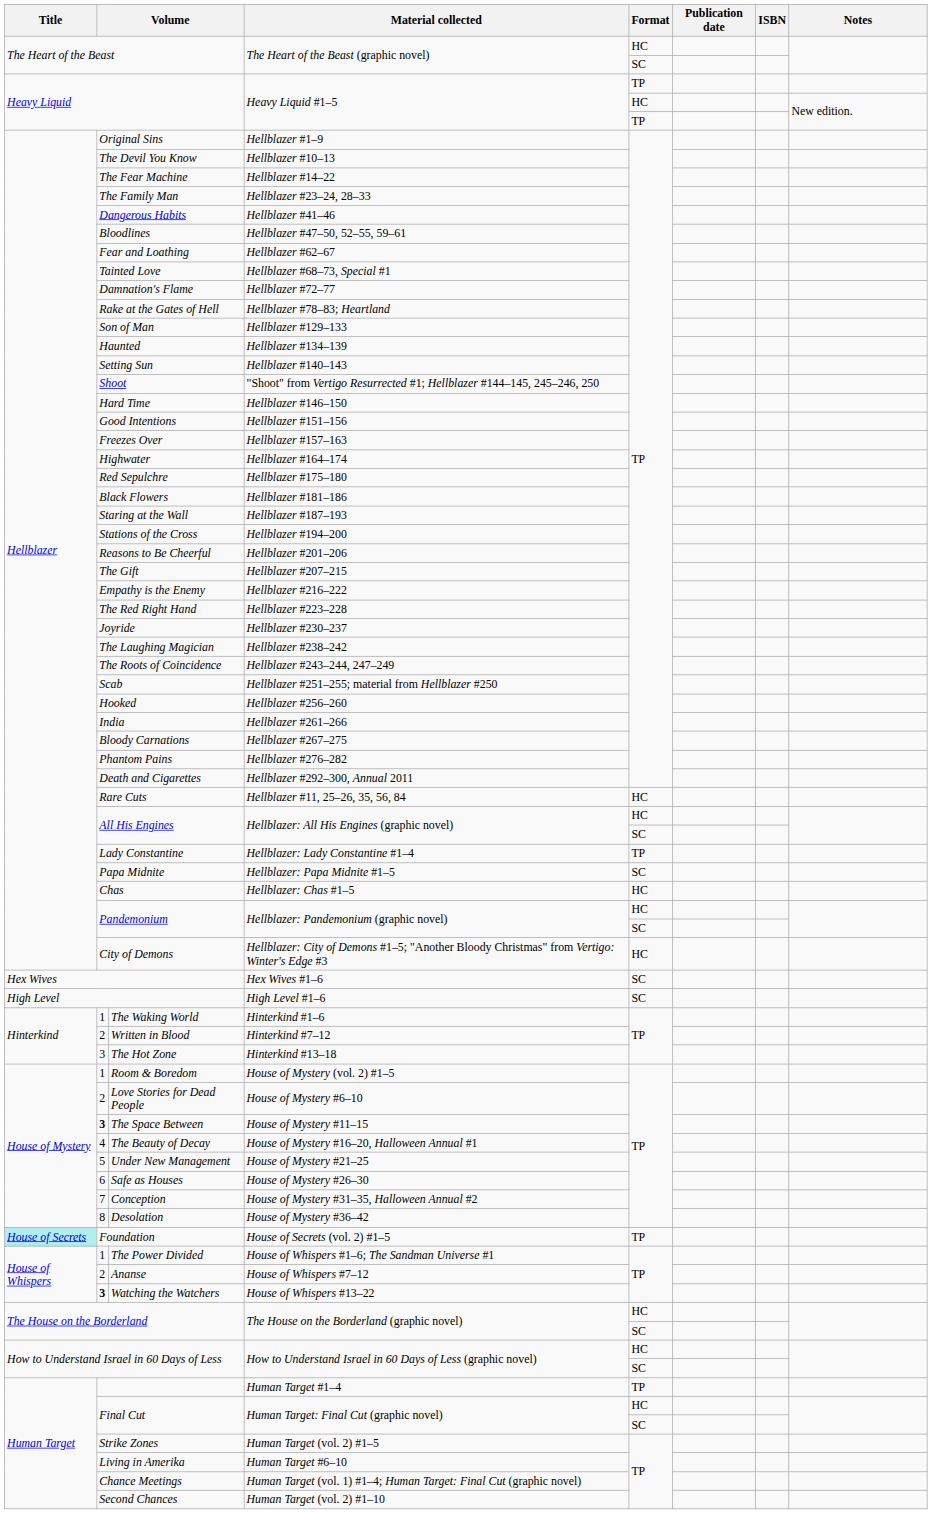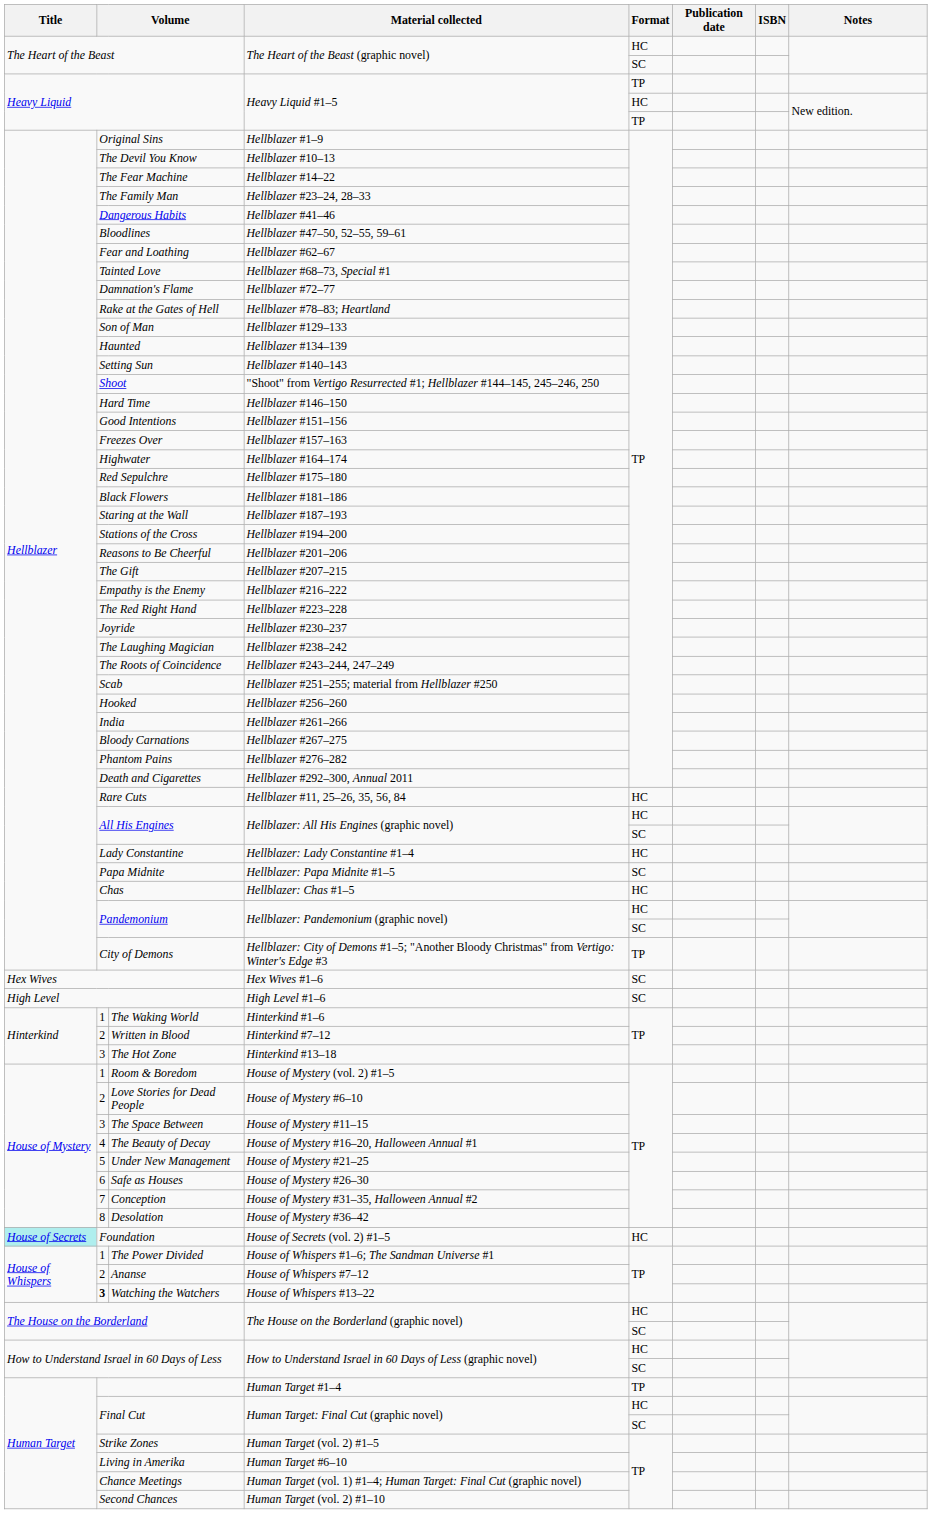Lady Constantine | Format: TP -> HC
City of Demons | Format: HC -> TP
The Space Between | column 2: bold -> normal
Foundation | Format: TP -> HC
